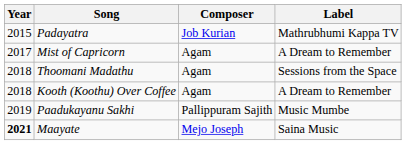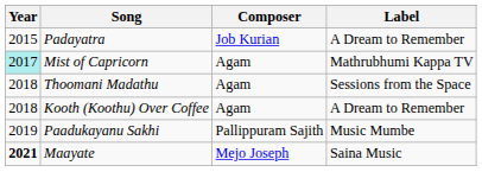Padayatra | Label: Mathrubhumi Kappa TV -> A Dream to Remember
Mist of Capricorn | Year: no background -> paleturquoise background
Mist of Capricorn | Label: A Dream to Remember -> Mathrubhumi Kappa TV
